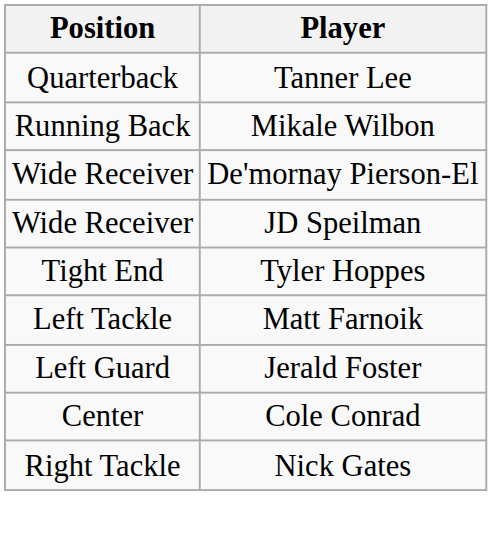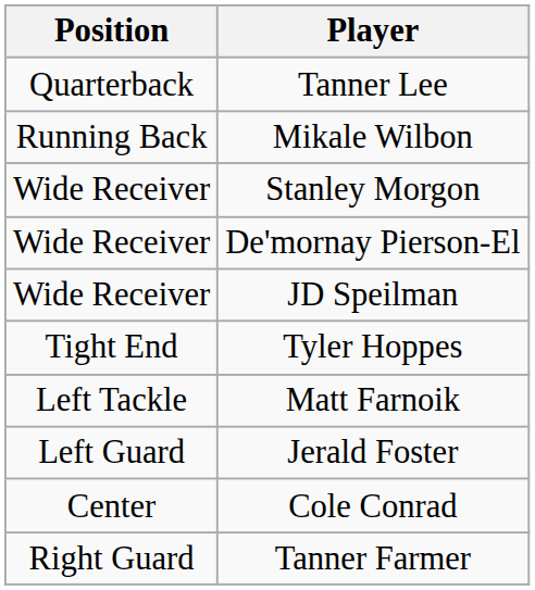+ row: Wide Receiver | Stanley Morgon
+ row: Right Guard | Tanner Farmer
- row: Right Tackle | Nick Gates
